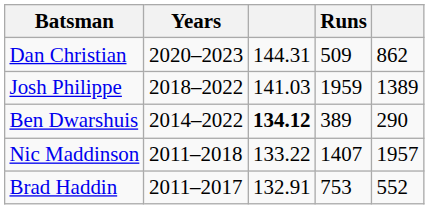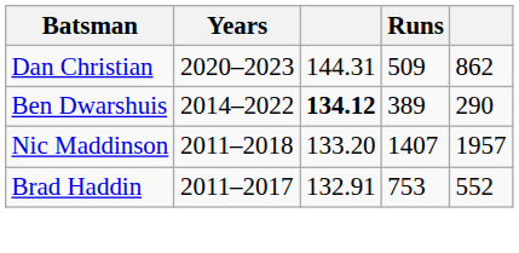- row: Josh Philippe | 2018–2022 | 141.03 | 1959 | 1389
Nic Maddinson | column 3: 133.22 -> 133.20
